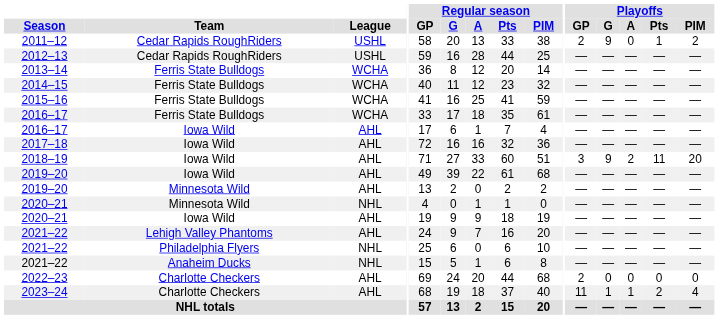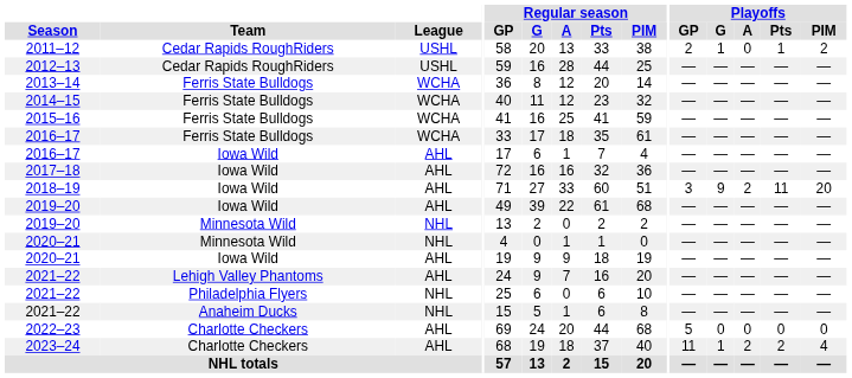2011–12 | Playoffs / G: 9 -> 1
2019–20 / Minnesota Wild | League: AHL -> NHL
2022–23 | Playoffs / GP: 2 -> 5
2023–24 | Playoffs / A: 1 -> 2
